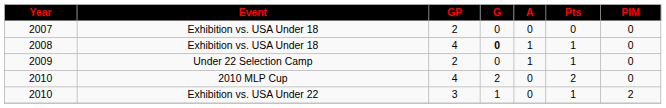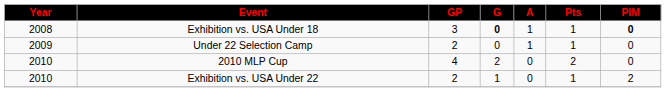- row: 2007 | Exhibition vs. USA Under 18 | 2 | 0 | 0 | 0 | 0
2008 | GP: 4 -> 3
2008 | PIM: normal -> bold
2010 / Exhibition vs. USA Under 22 | GP: 3 -> 2
